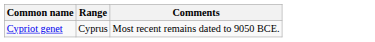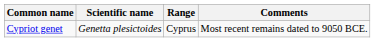+ column: Scientific name | Genetta plesictoides
